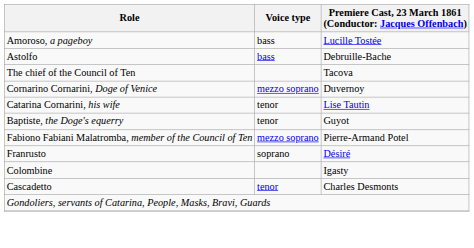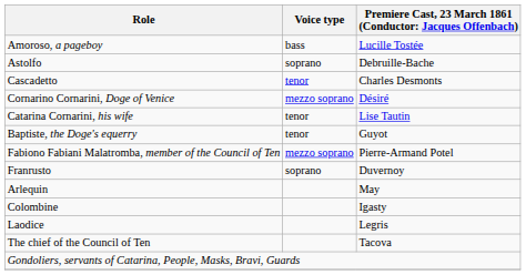Astolfo | Voice type: bass -> soprano
rows swapped: Cascadetto <-> The chief of the Council of Ten
Cornarino Cornarini, Doge of Venice | column 3: Duvernoy -> Désiré
Franrusto | column 3: Désiré -> Duvernoy
+ row: Arlequin | May
+ row: Laodice | Legris
